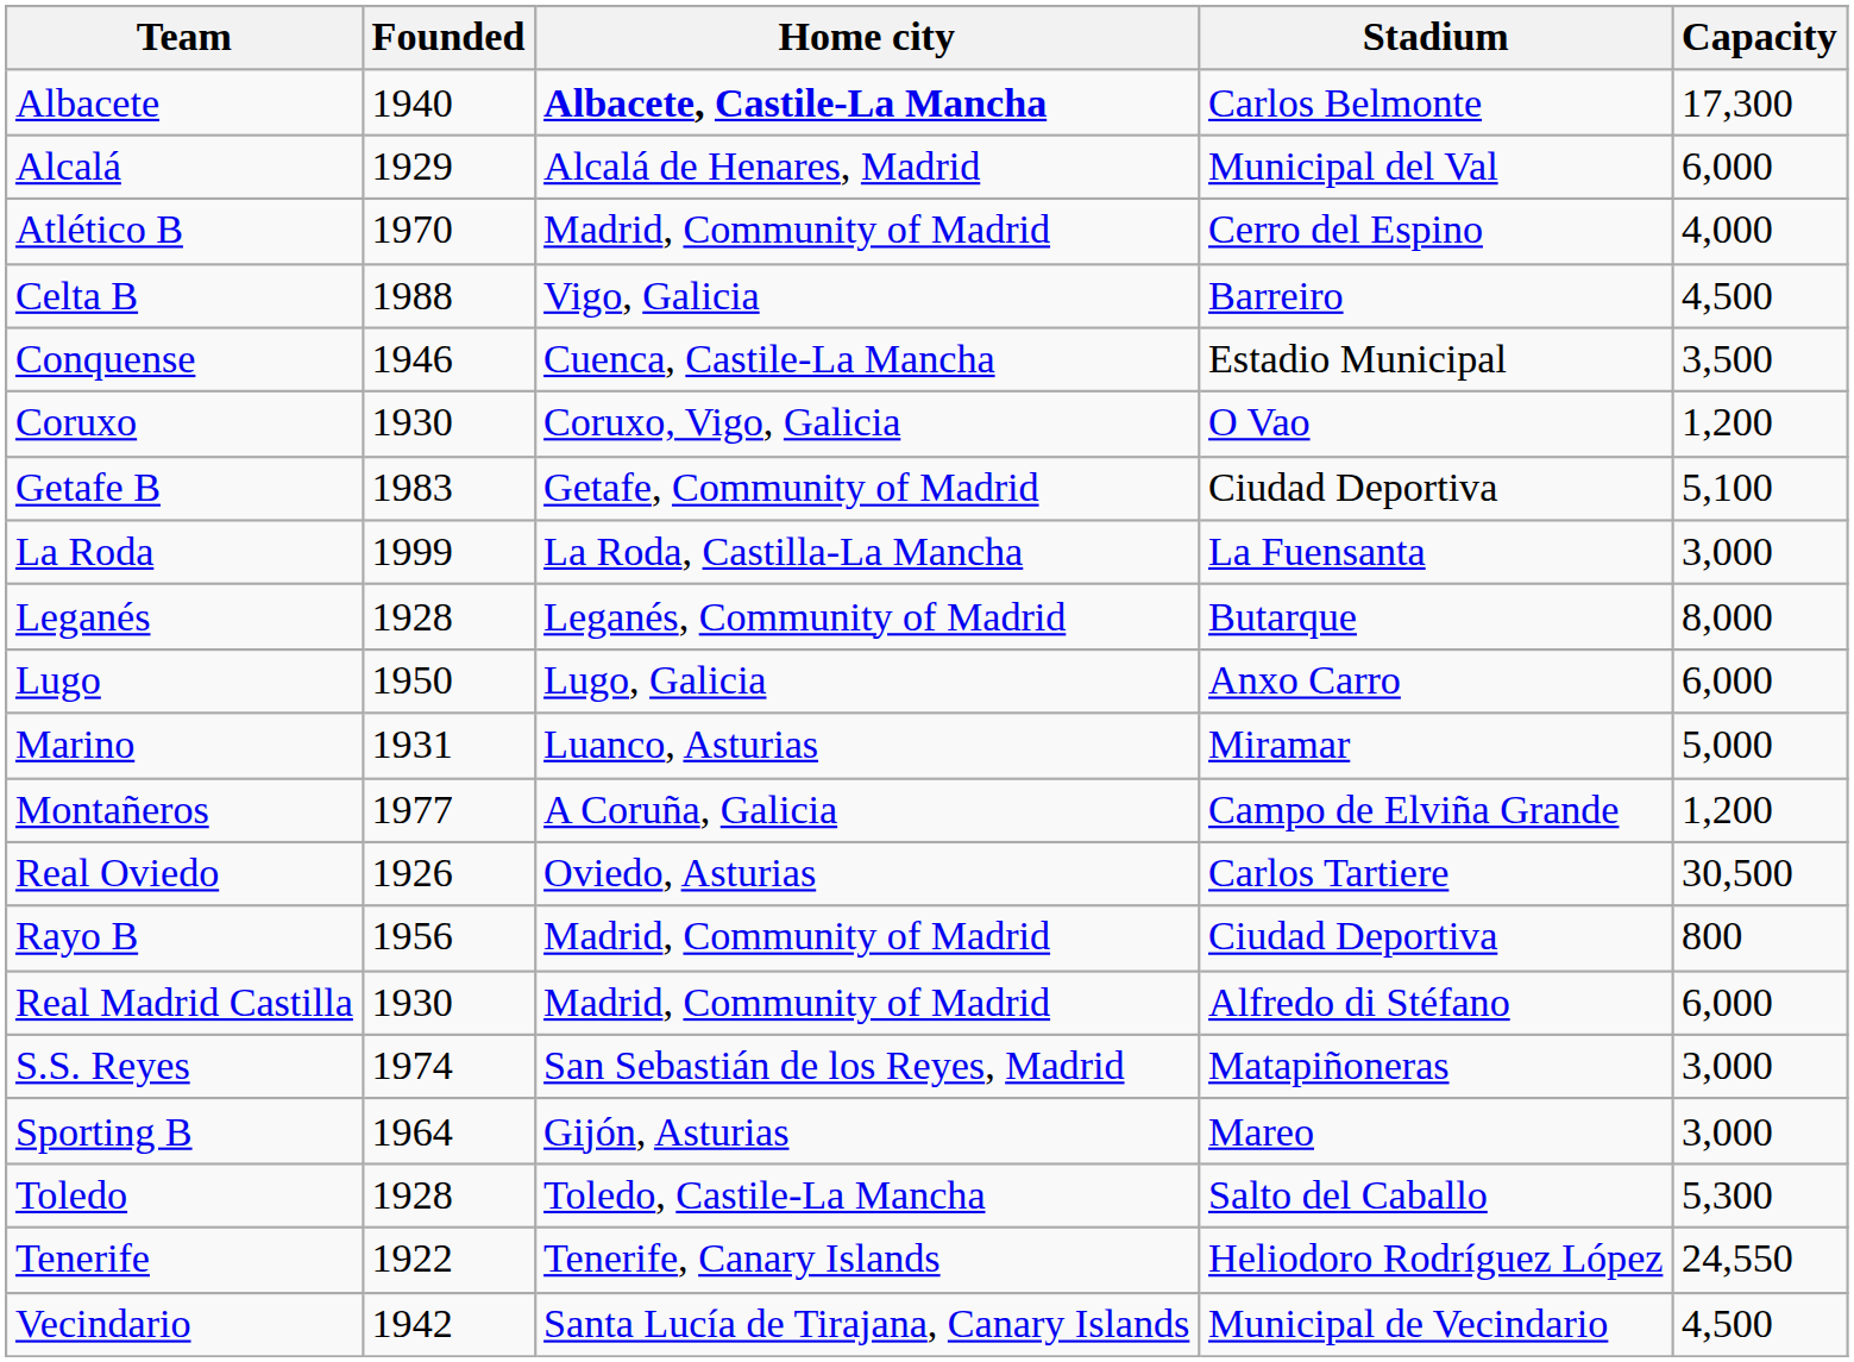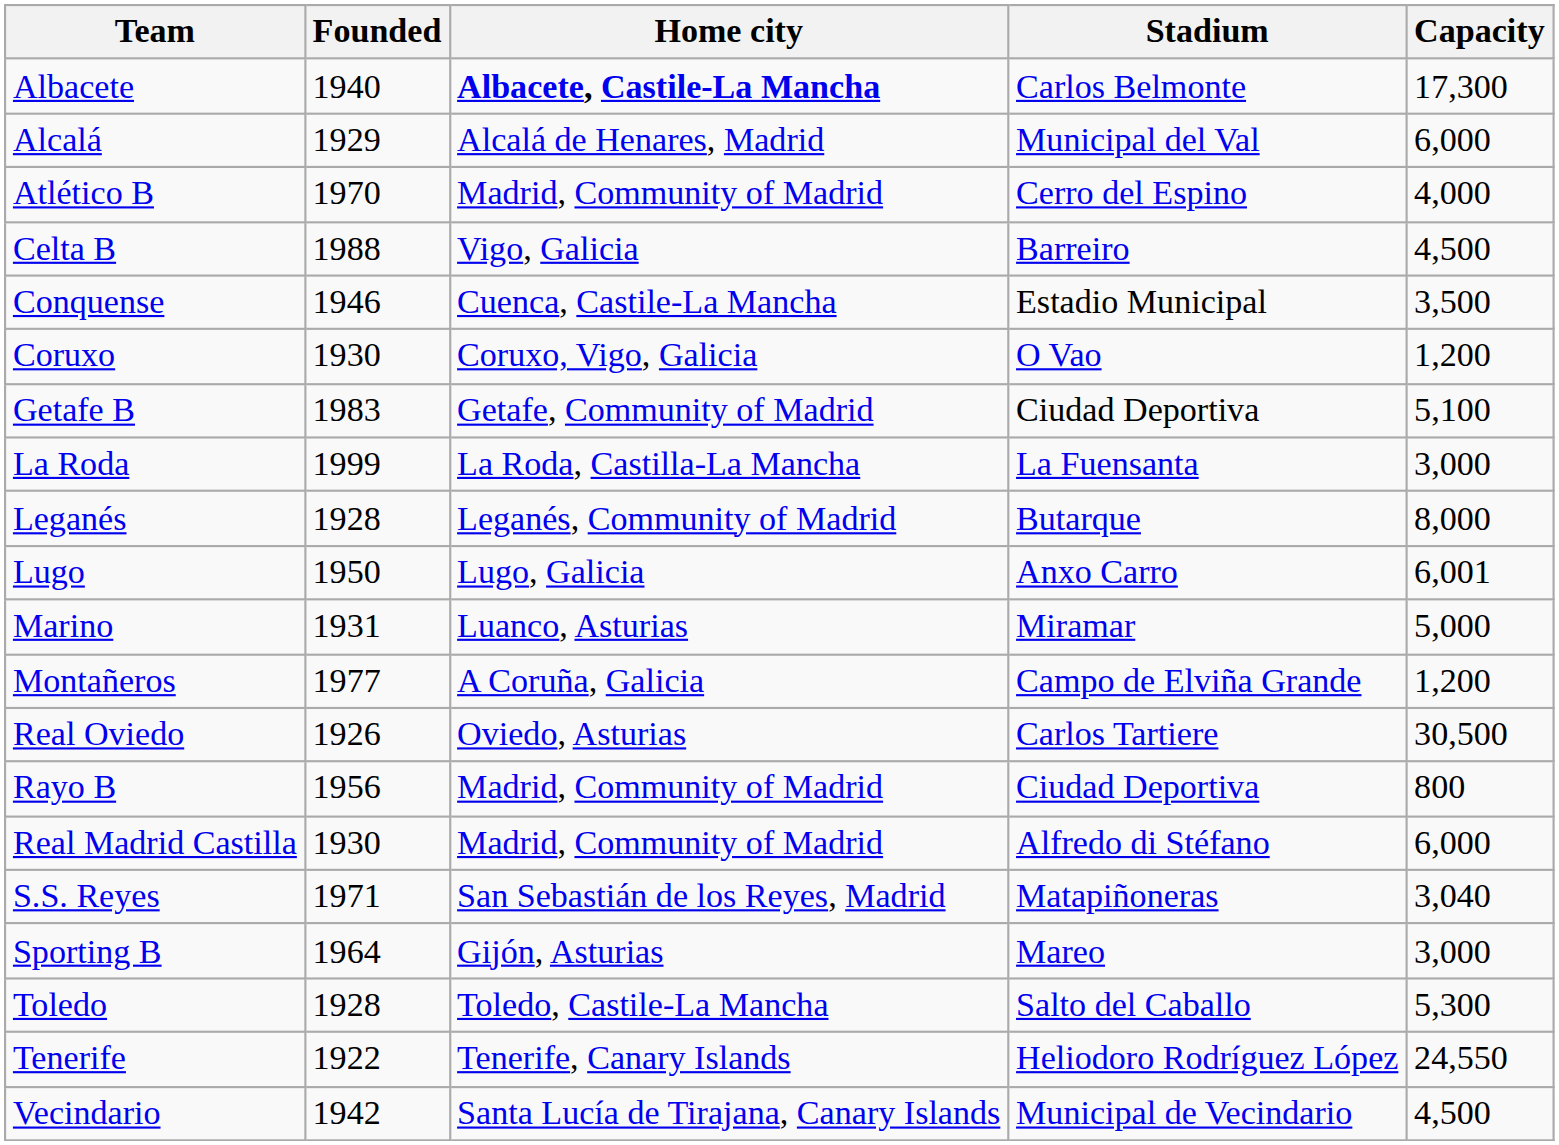Lugo | Capacity: 6,000 -> 6,001
S.S. Reyes | Founded: 1974 -> 1971
S.S. Reyes | Capacity: 3,000 -> 3,040
